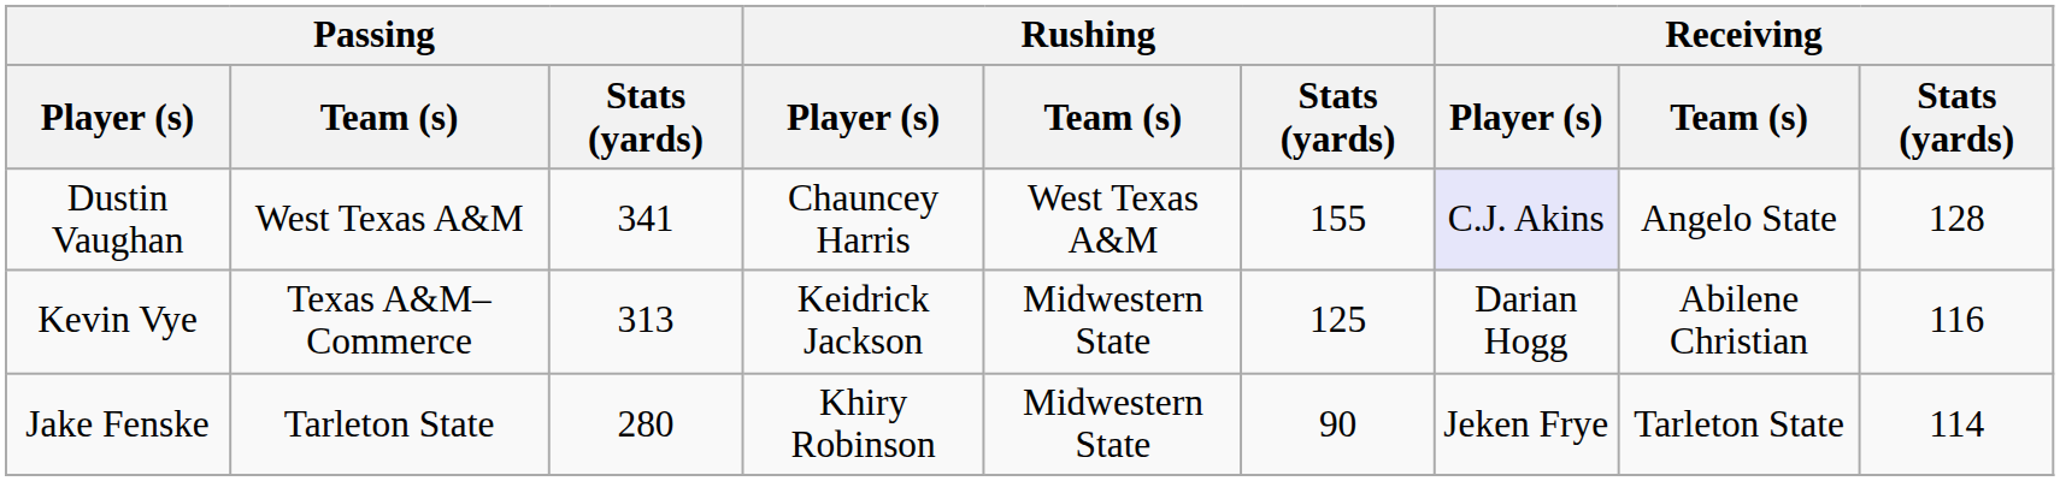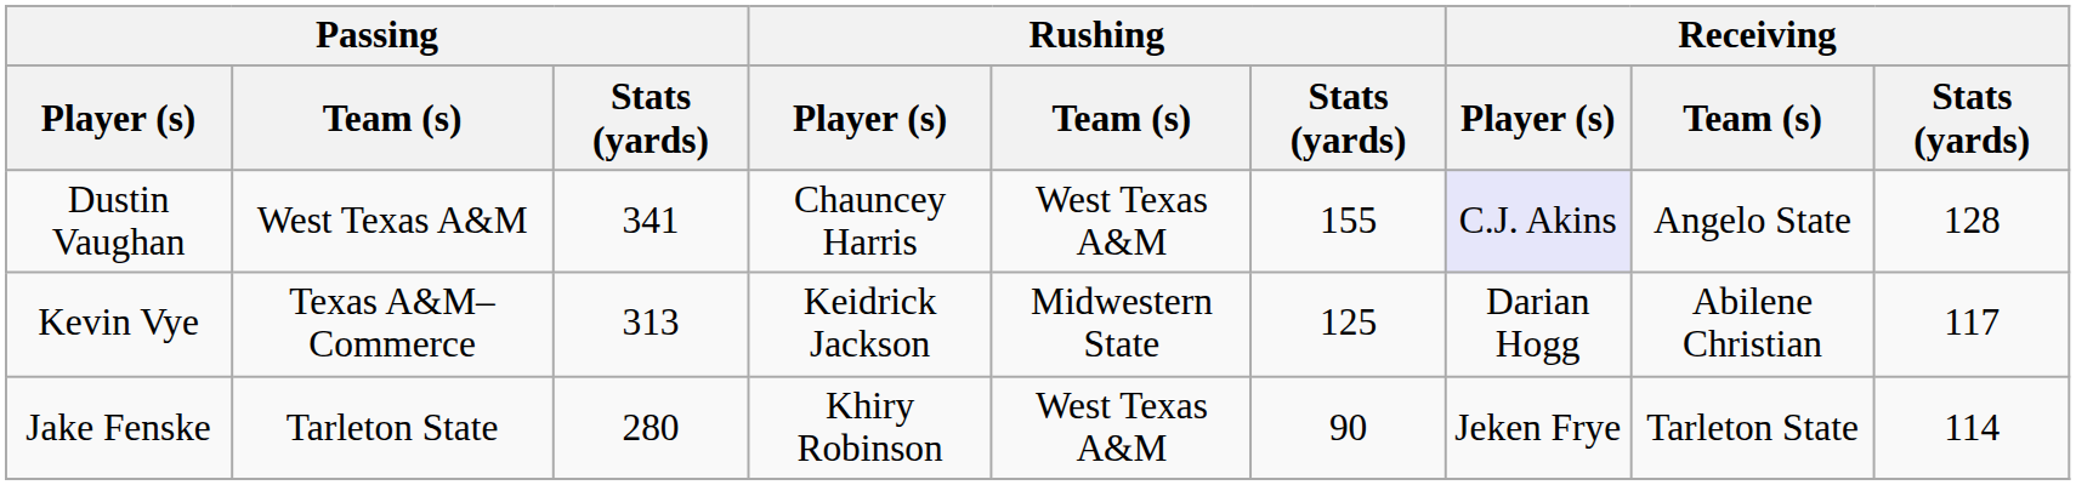Kevin Vye | Receiving / Stats (yards): 116 -> 117
Jake Fenske | Rushing / Team (s): Midwestern State -> West Texas A&M
